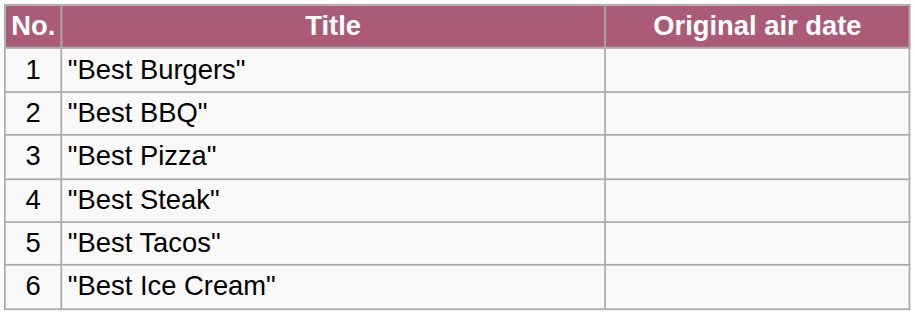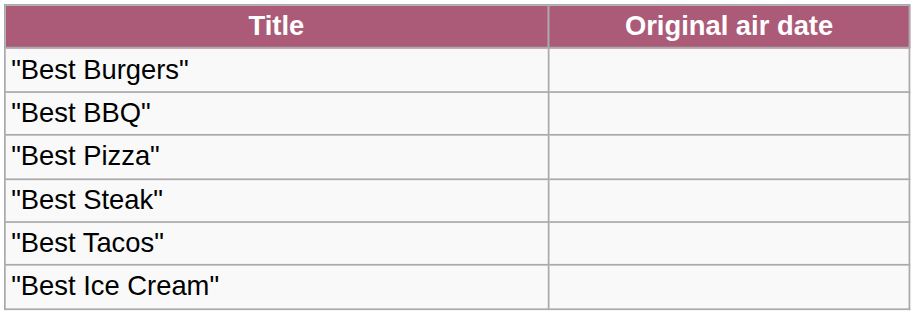- column: No. | 1 | 2 | 3 | 4 | 5 | 6
